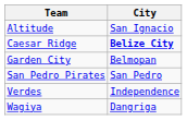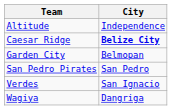Altitude | City: San Ignacio -> Independence
Verdes | City: Independence -> San Ignacio
